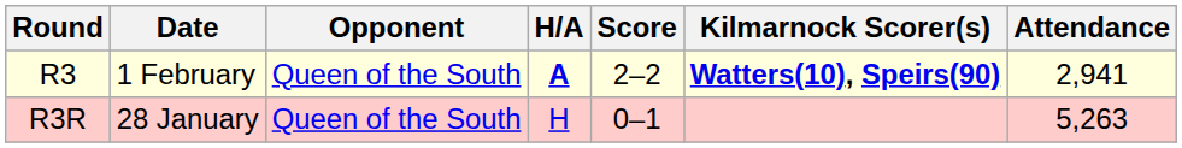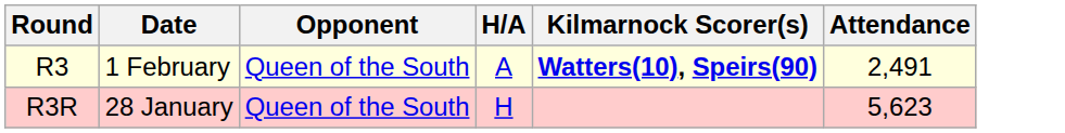- column: Score | 2–2 | 0–1
R3 | H/A: bold -> normal
R3 | Attendance: 2,941 -> 2,491
R3R | Attendance: 5,263 -> 5,623
